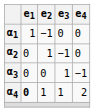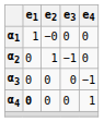α1 | e2: −1 -> −0
α3 | e3: 1 -> 0
α4 | e2: 1 -> 0
α4 | e3: 1 -> 0
α4 | e4: 2 -> 1
